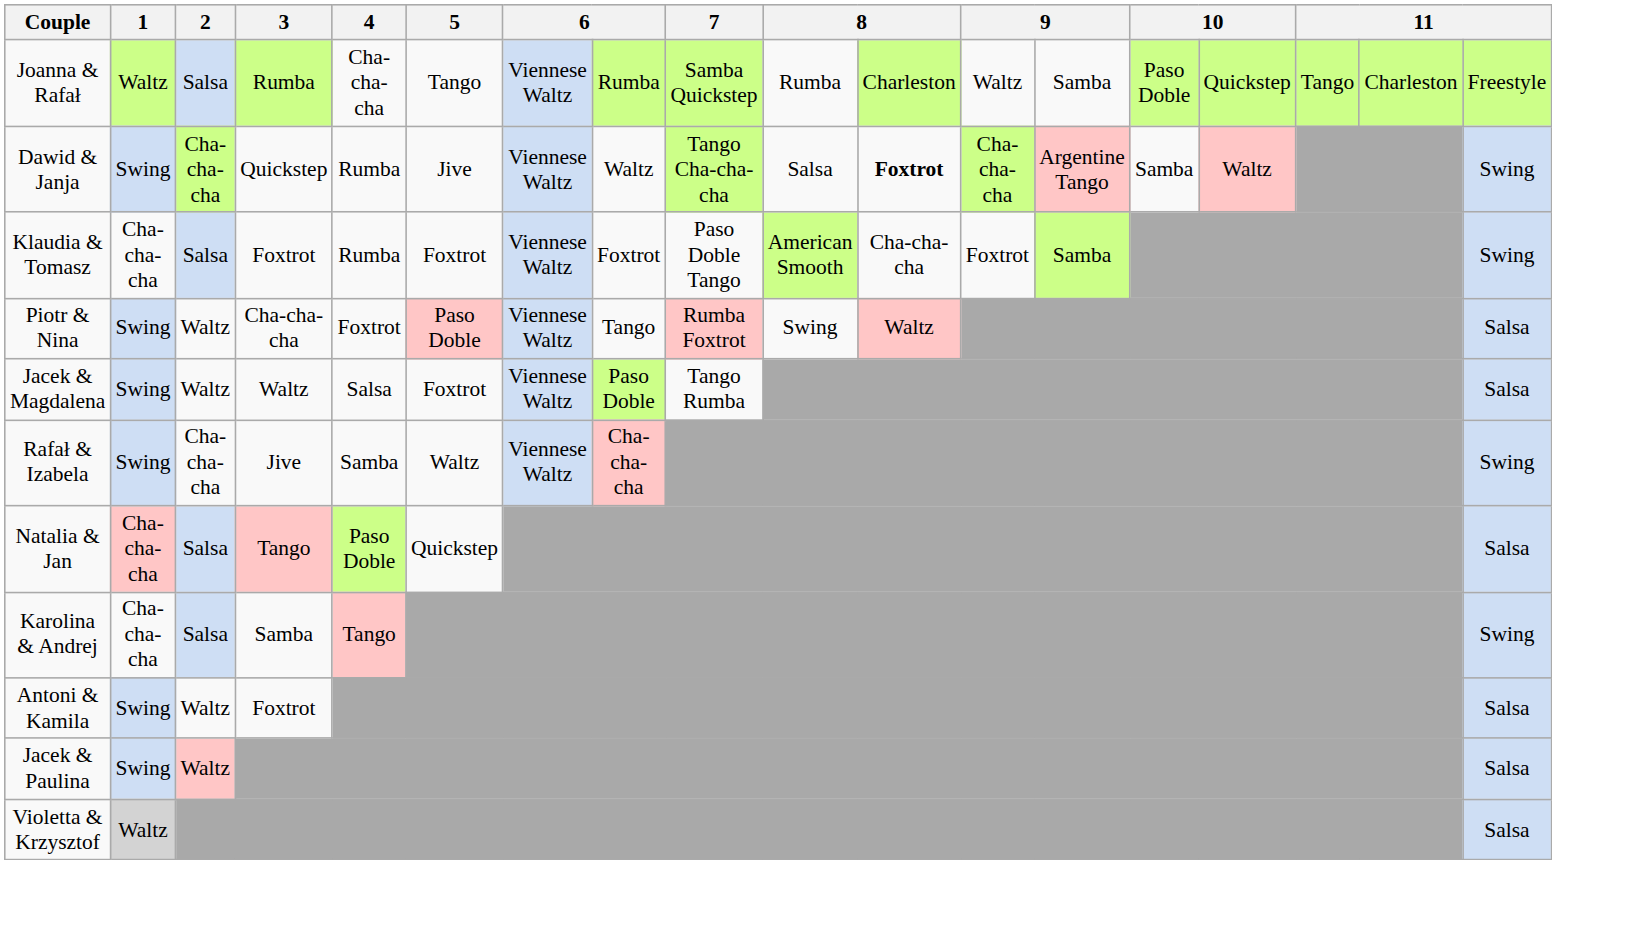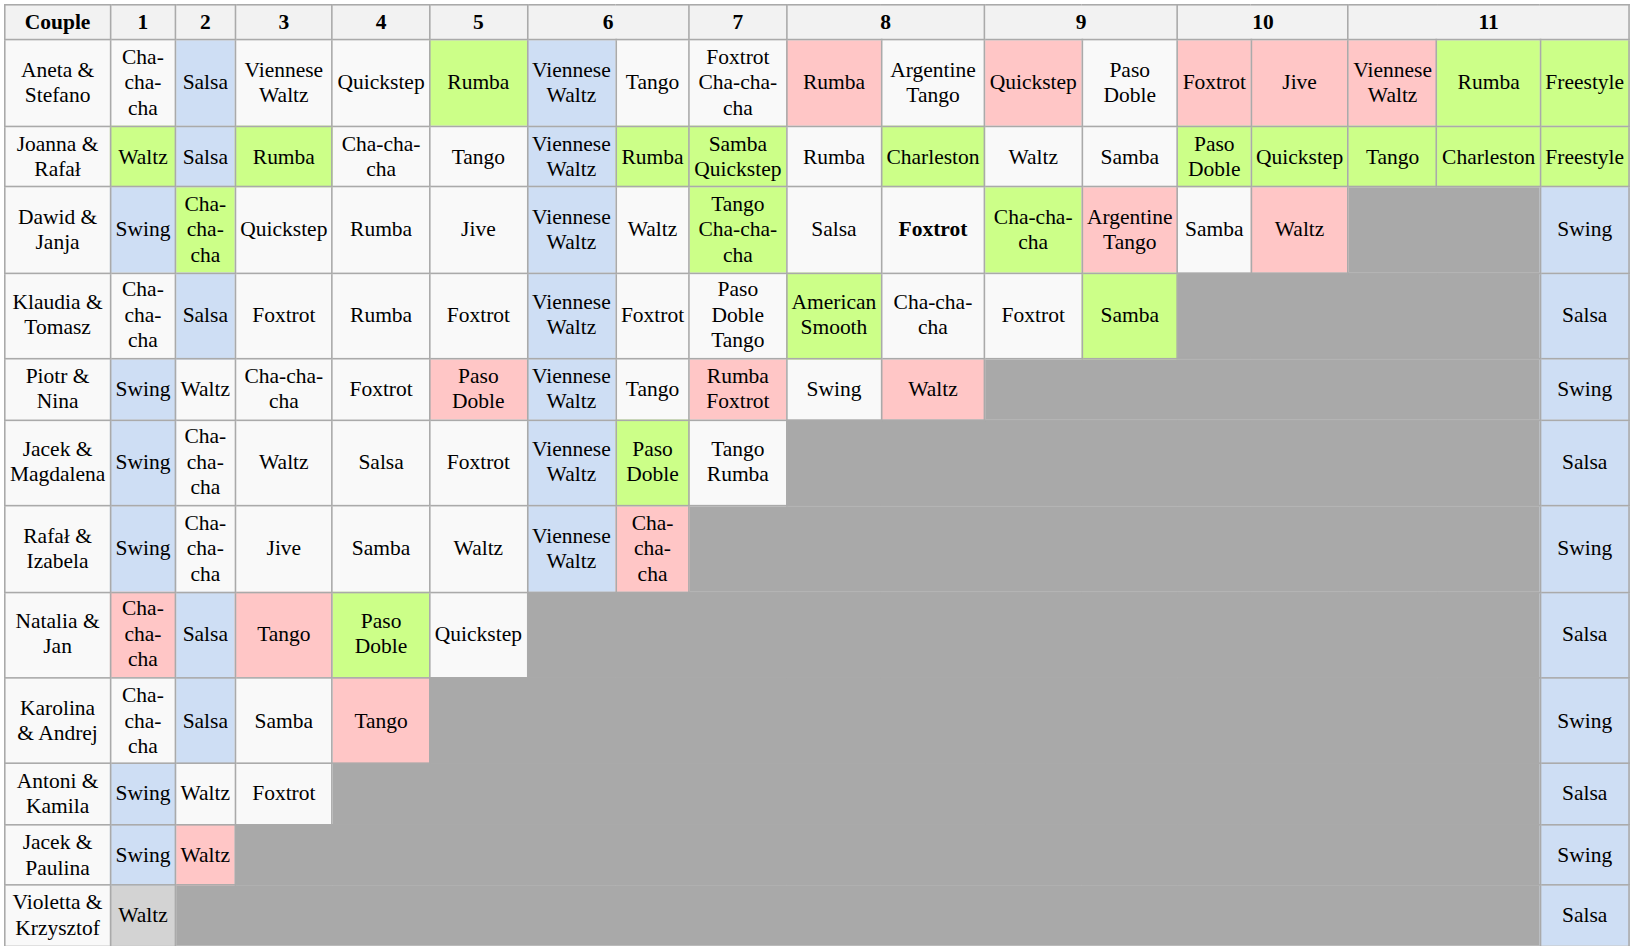+ row: Aneta & Stefano | Cha-cha-cha | Salsa | Viennese Waltz | Quickstep | Rumba | Viennese Waltz | Tango | Foxtrot Cha-cha-cha | Rumba | Argentine Tango | Quickstep | Paso Doble | Foxtrot | Jive | Viennese Waltz | Rumba | Freestyle
Klaudia & Tomasz | column 18: Swing -> Salsa
Piotr & Nina | column 18: Salsa -> Swing
Jacek & Magdalena | 2: Waltz -> Cha-cha-cha
Jacek & Paulina | column 18: Salsa -> Swing
